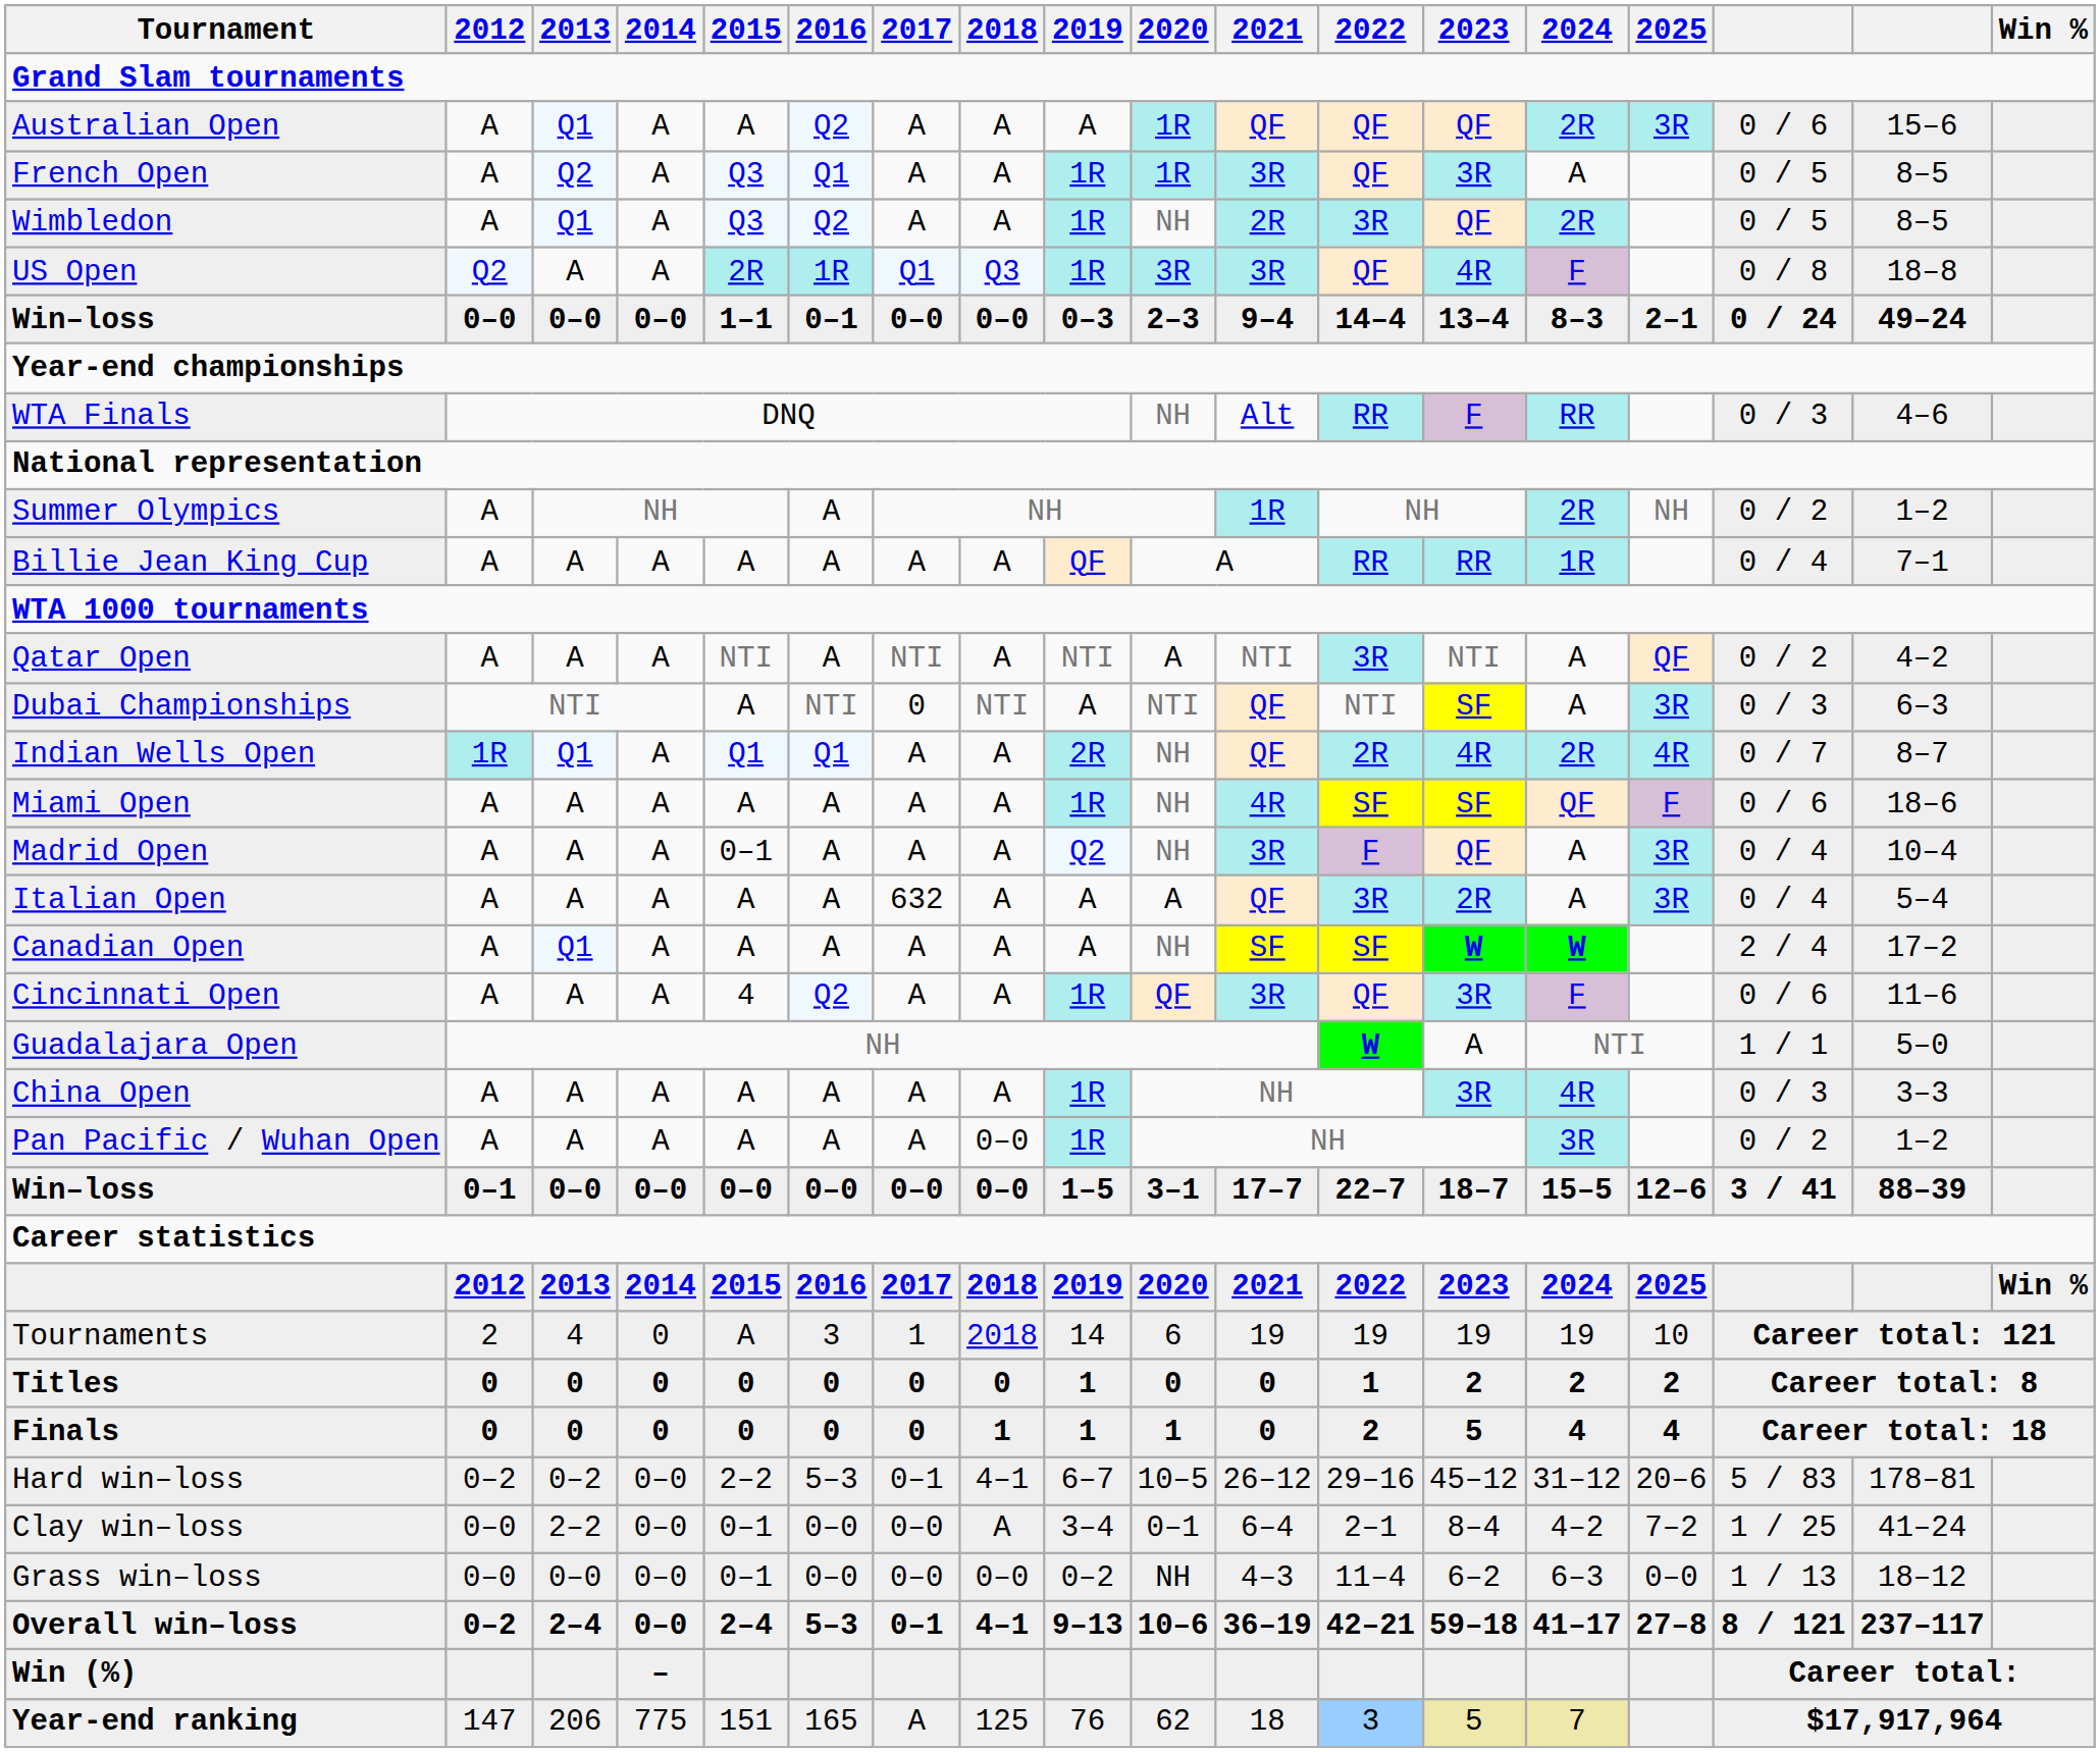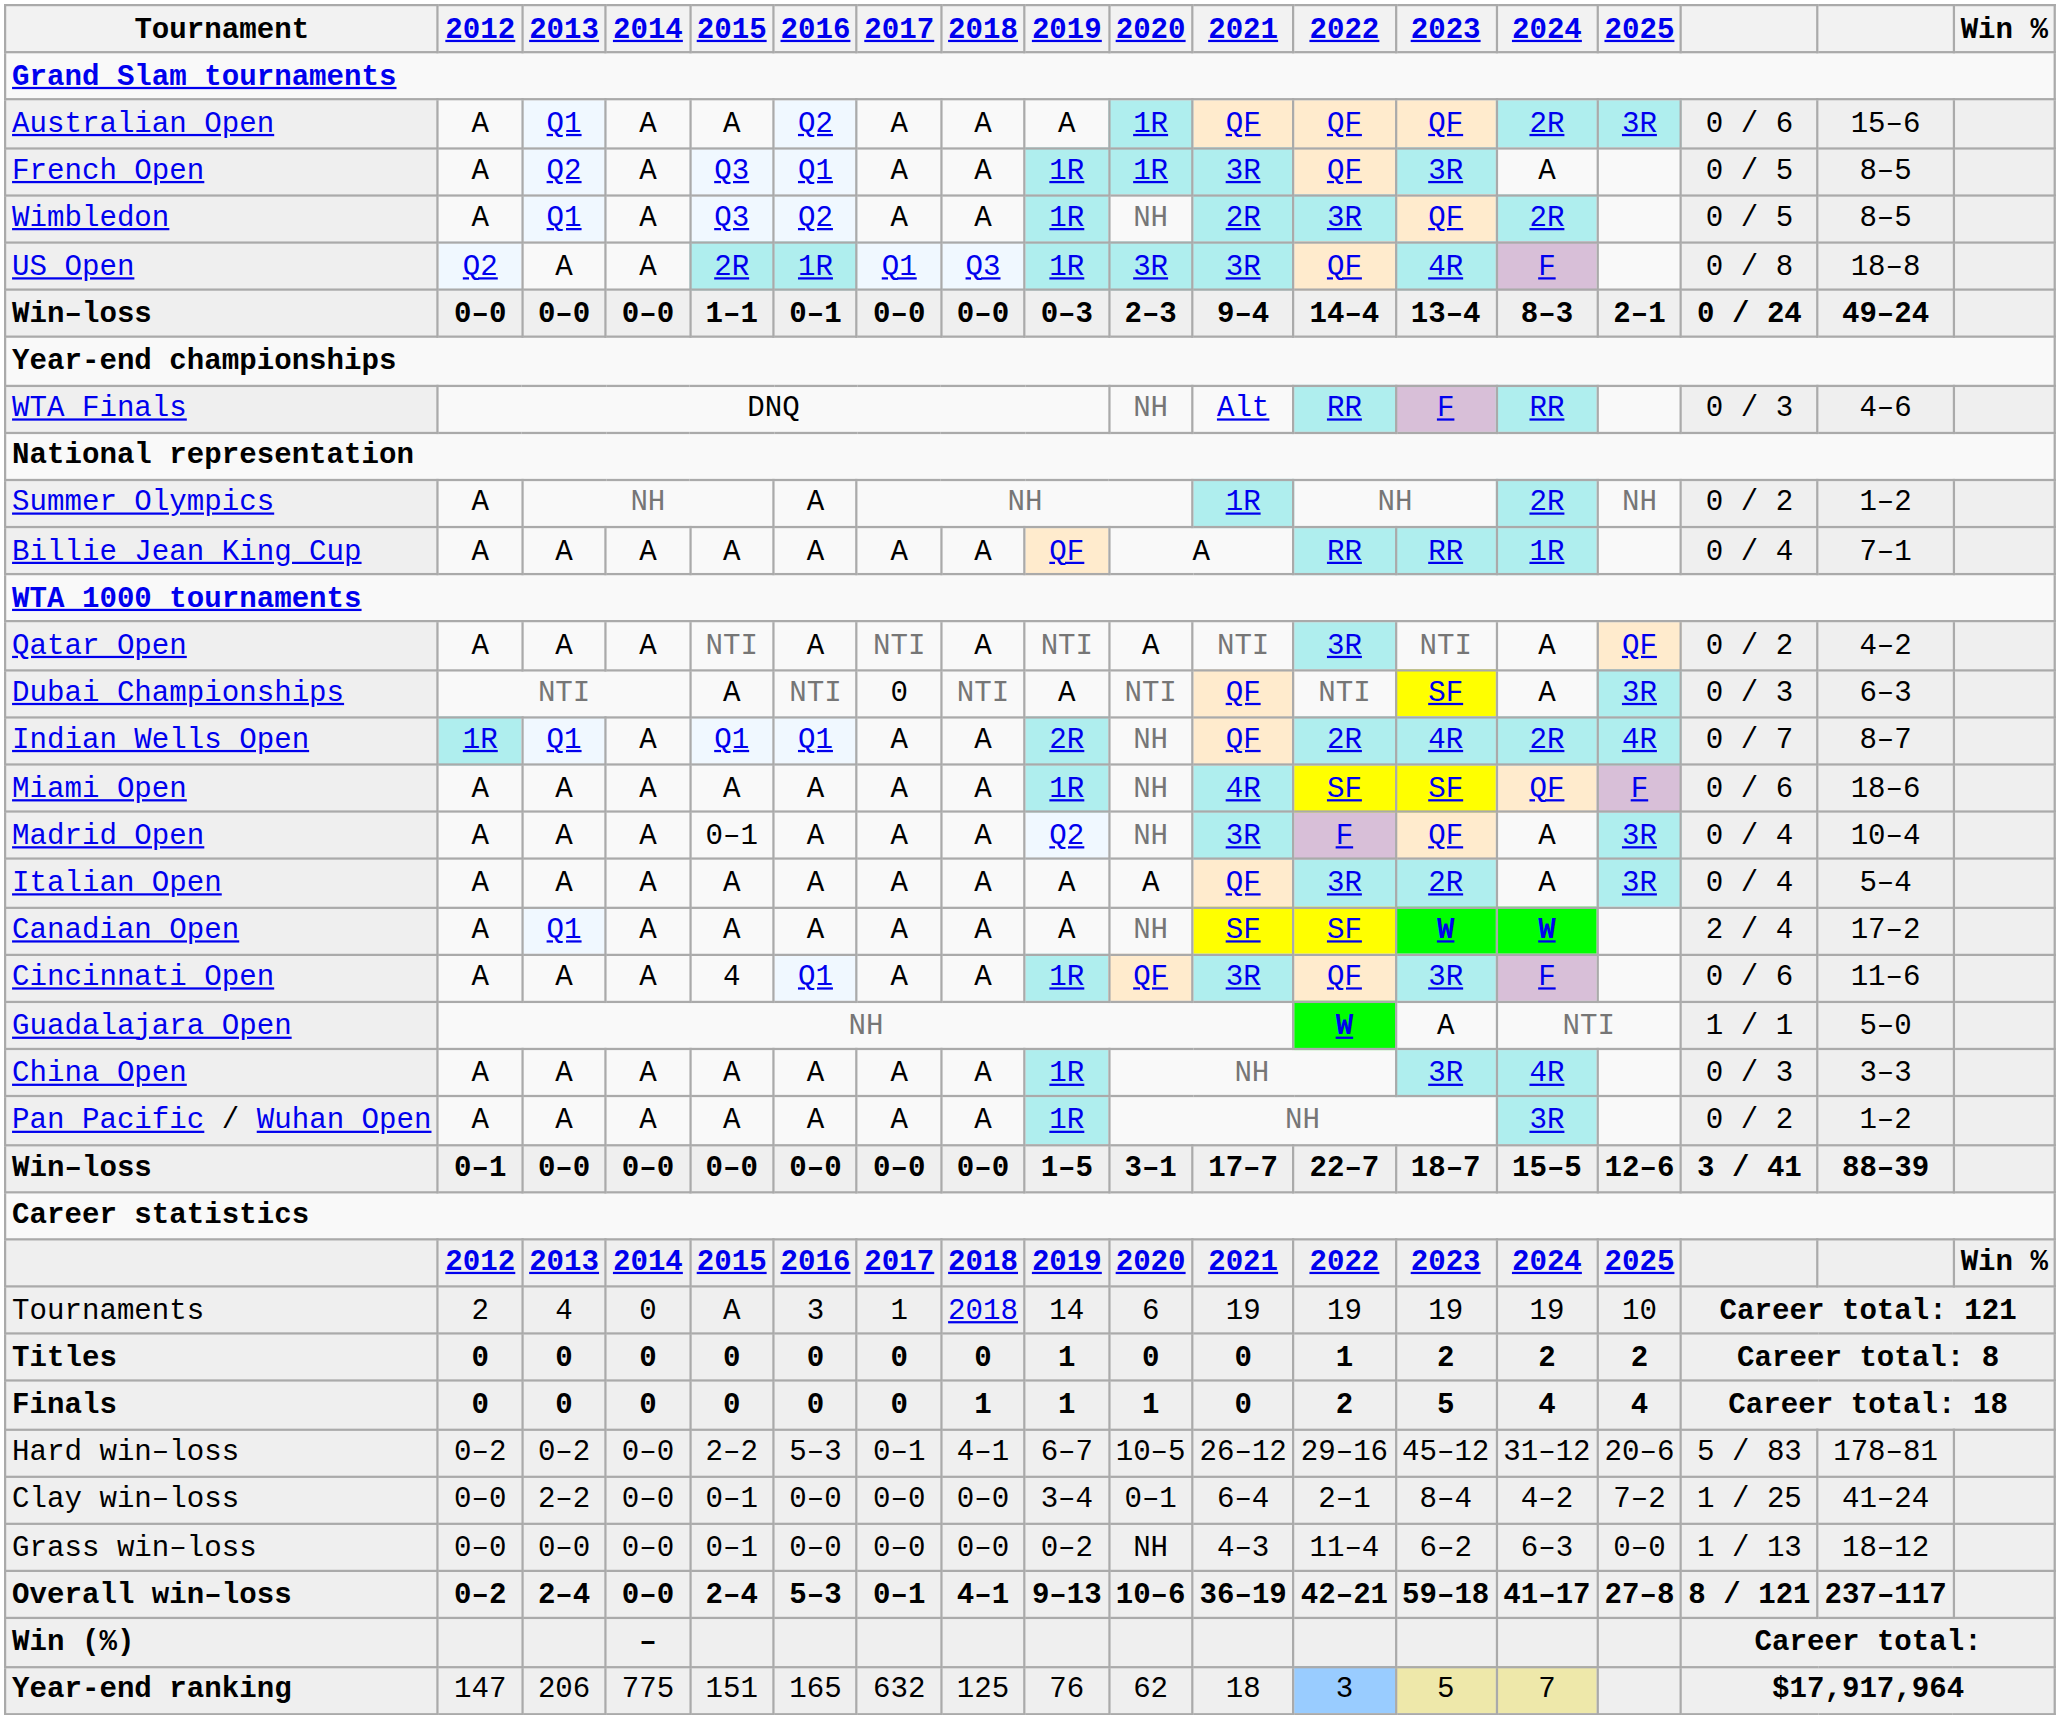Italian Open | 2017: 632 -> A
Cincinnati Open | 2016: Q2 -> Q1
Pan Pacific / Wuhan Open | 2018: 0–0 -> A
Clay win–loss | 2018: A -> 0–0
Year-end ranking | 2017: A -> 632
